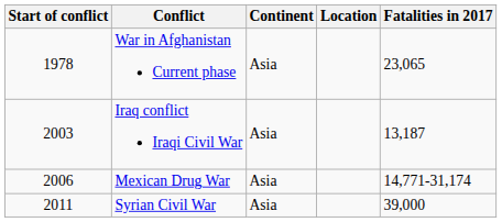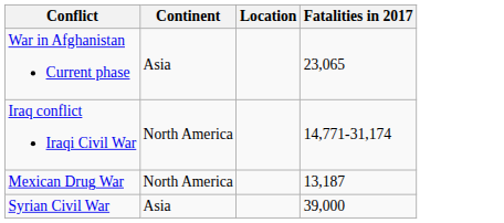- column: Start of conflict | 1978 | 2003 | 2006 | 2011
Iraq conflict Iraqi Civil War | Continent: Asia -> North America
Iraq conflict Iraqi Civil War | Fatalities in 2017: 13,187 -> 14,771-31,174
Mexican Drug War | Continent: Asia -> North America
Mexican Drug War | Fatalities in 2017: 14,771-31,174 -> 13,187
